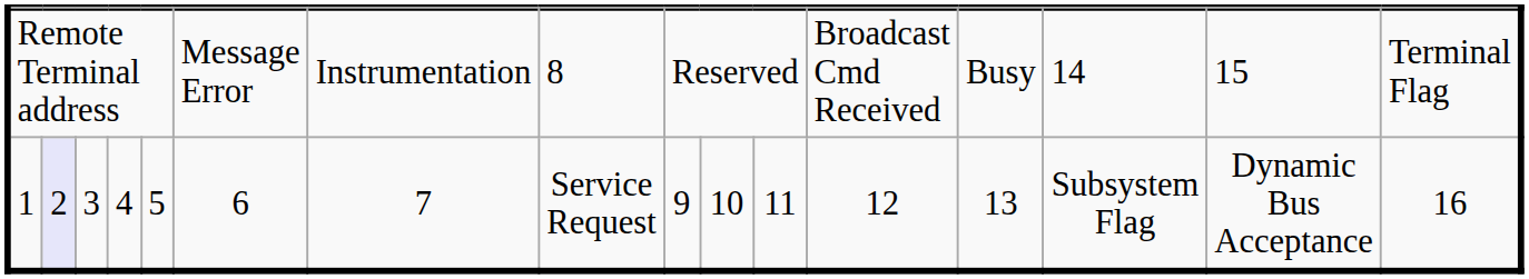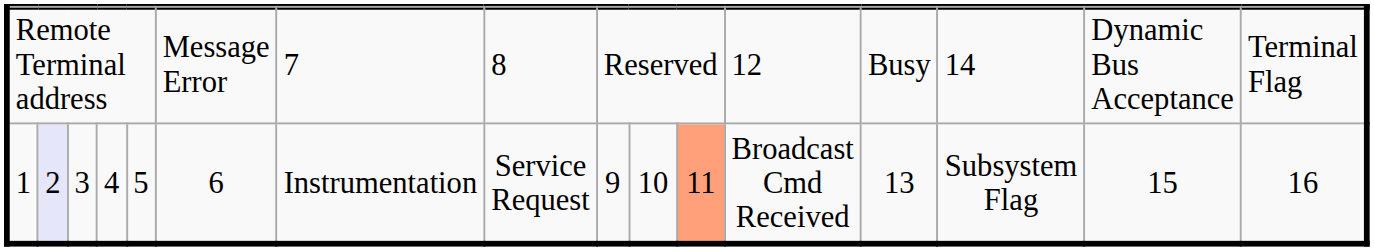Remote Terminal address | column 7: Instrumentation -> 7
Remote Terminal address | column 12: Broadcast Cmd Received -> 12
Remote Terminal address | column 15: 15 -> Dynamic Bus Acceptance
1 | column 7: 7 -> Instrumentation
1 | column 11: no background -> lightsalmon background
1 | column 12: 12 -> Broadcast Cmd Received
1 | column 15: Dynamic Bus Acceptance -> 15
